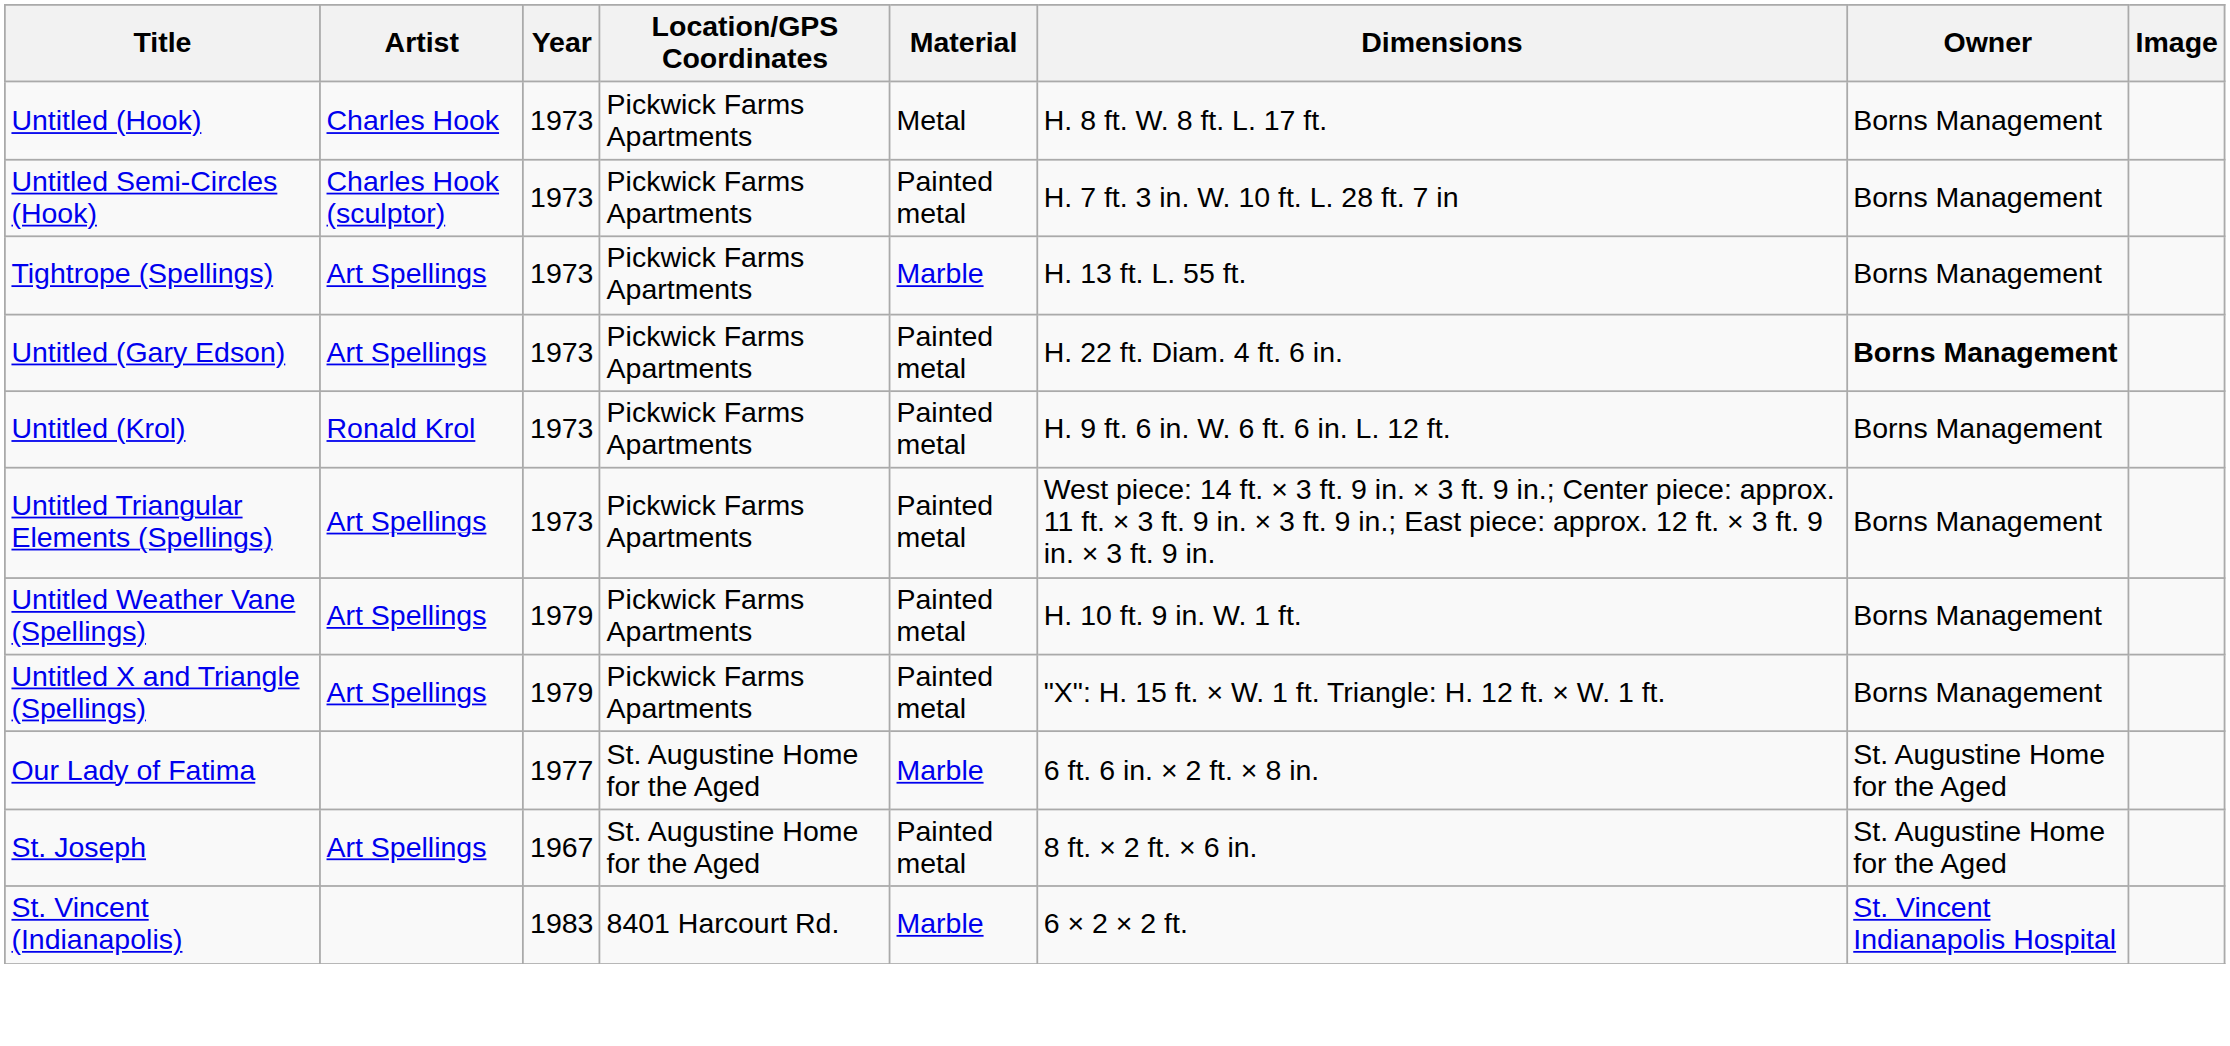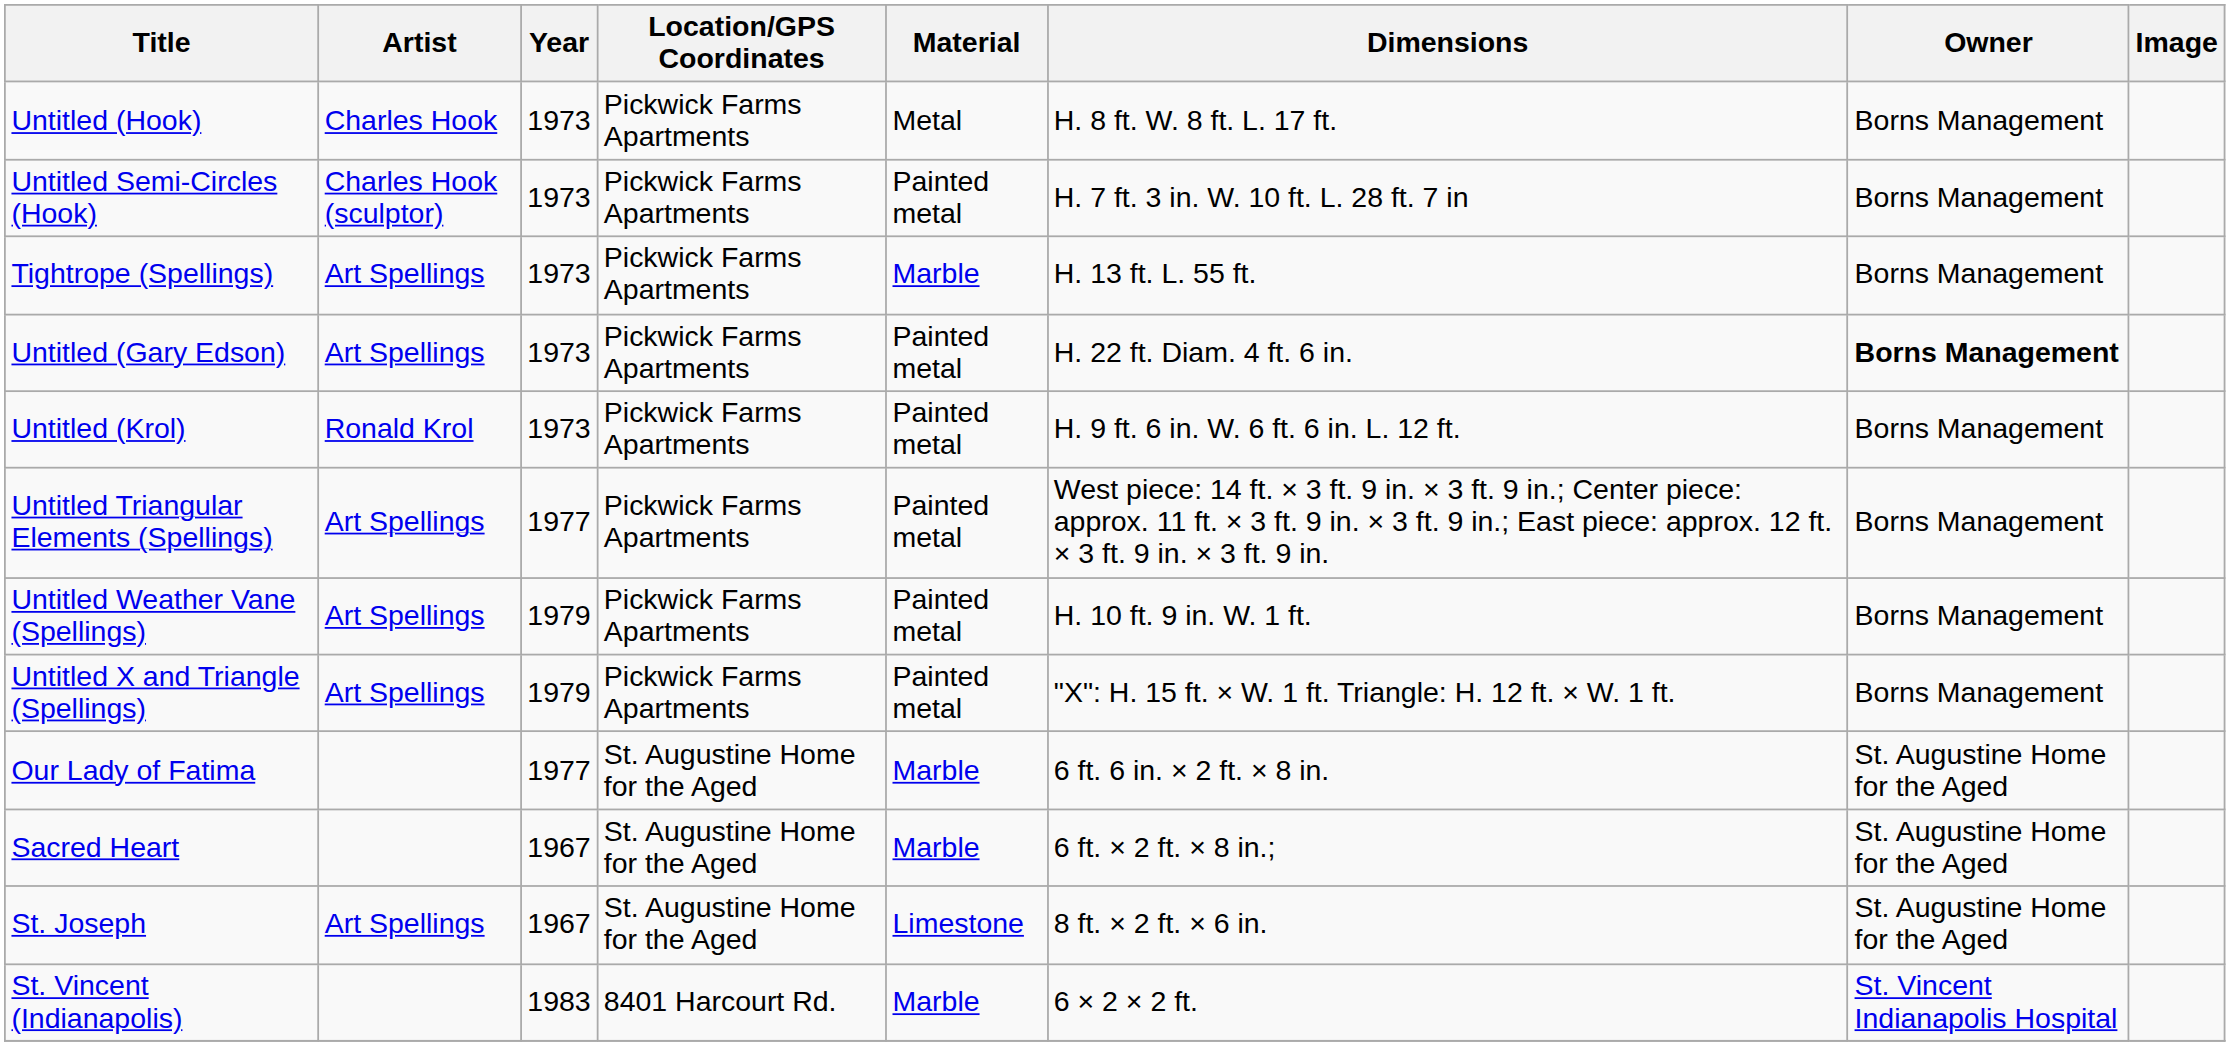Untitled Triangular Elements (Spellings) | Year: 1973 -> 1977
+ row: Sacred Heart | 1967 | St. Augustine Home for the Aged | Marble | 6 ft. × 2 ft. × 8 in.; | St. Augustine Home for the Aged
St. Joseph | Material: Painted metal -> Limestone
